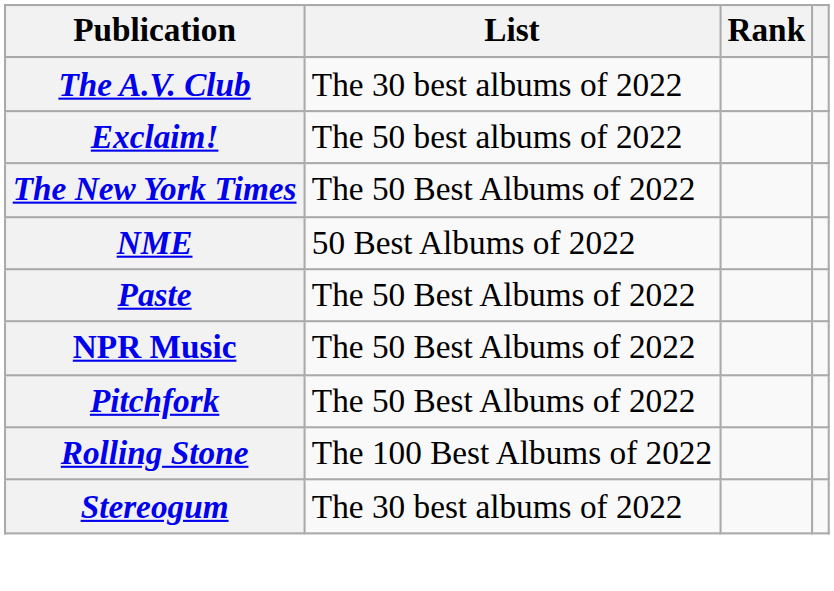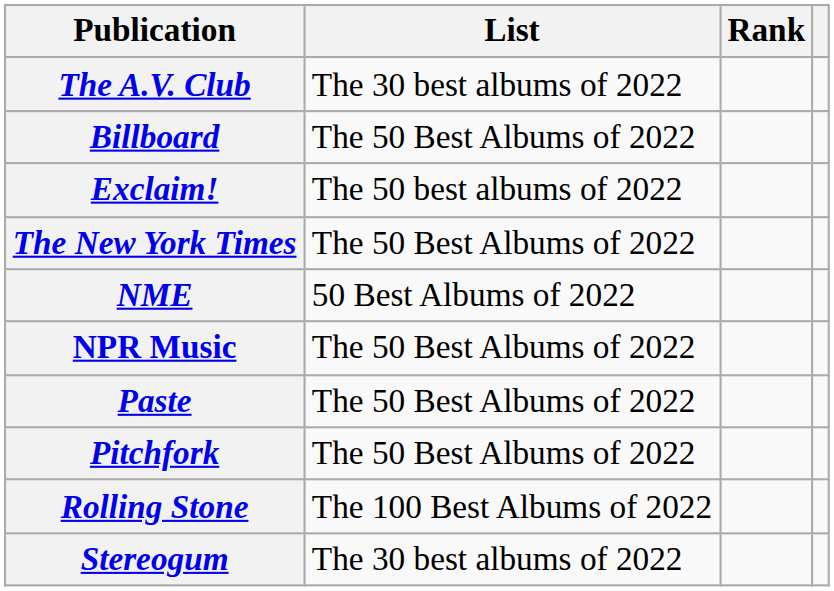+ row: Billboard | The 50 Best Albums of 2022
rows swapped: NPR Music <-> Paste
